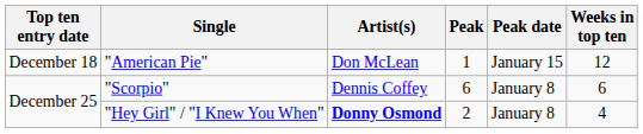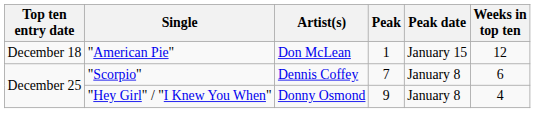"Scorpio" | Peak: 6 -> 7
"Hey Girl" / "I Knew You When" | Artist(s): bold -> normal
"Hey Girl" / "I Knew You When" | Peak: 2 -> 9
